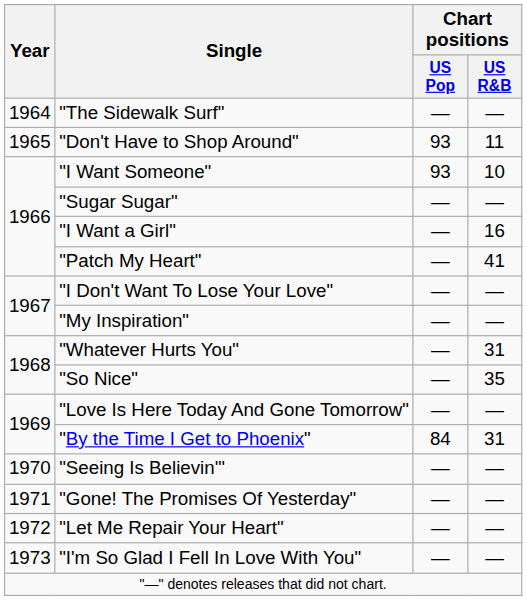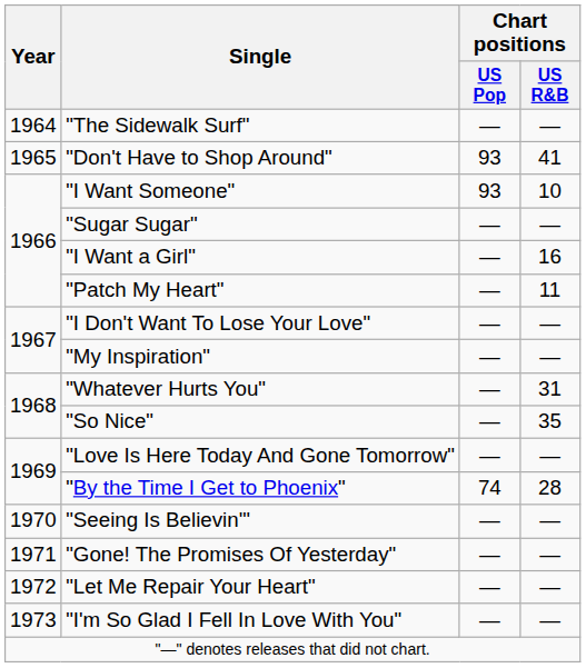"Don't Have to Shop Around" | Chart positions / US R&B: 11 -> 41
"Patch My Heart" | Chart positions / US R&B: 41 -> 11
"By the Time I Get to Phoenix" | Chart positions / US Pop: 84 -> 74
"By the Time I Get to Phoenix" | Chart positions / US R&B: 31 -> 28
